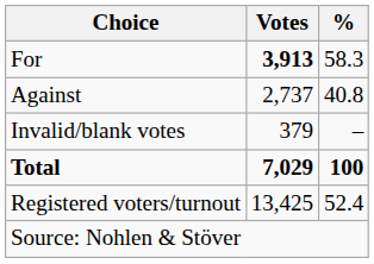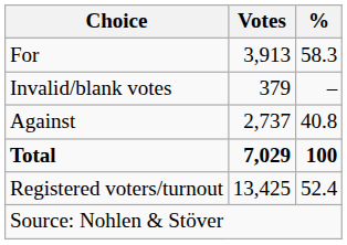For | Votes: bold -> normal
rows swapped: Against <-> Invalid/blank votes
